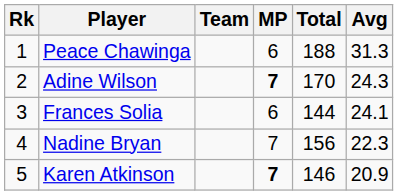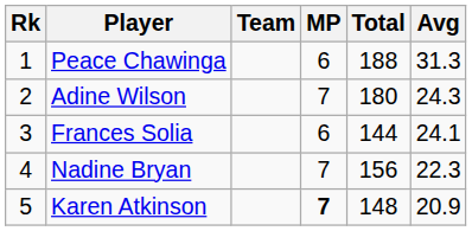Adine Wilson | MP: bold -> normal
Adine Wilson | Total: 170 -> 180
Karen Atkinson | Total: 146 -> 148
